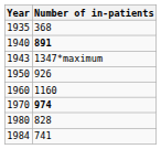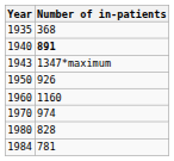1970 | Number of in-patients: bold -> normal
1984 | Number of in-patients: 741 -> 781
